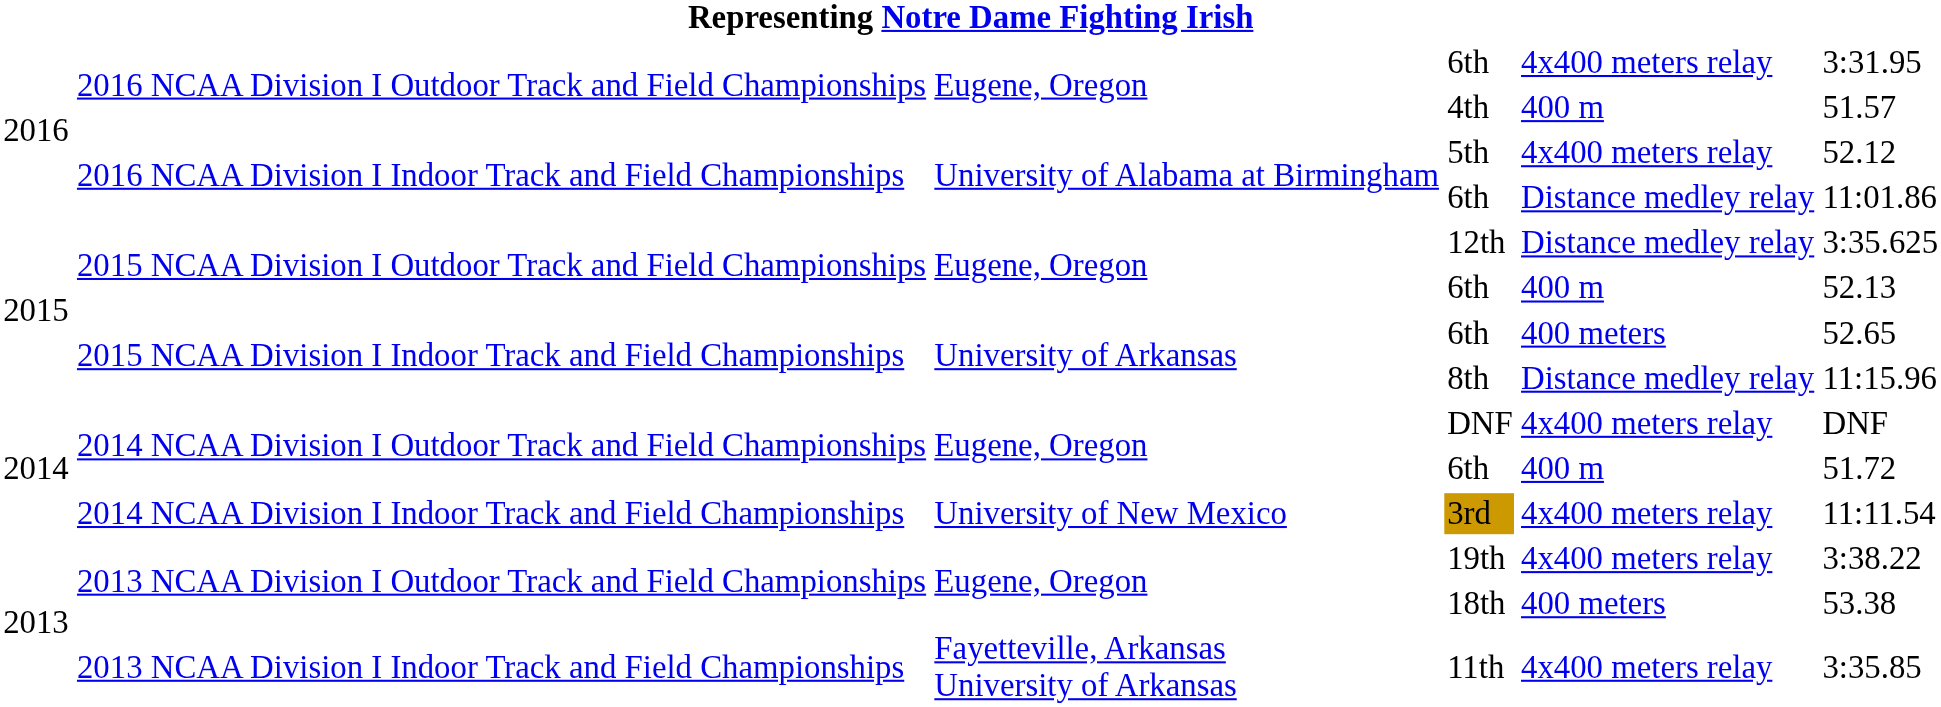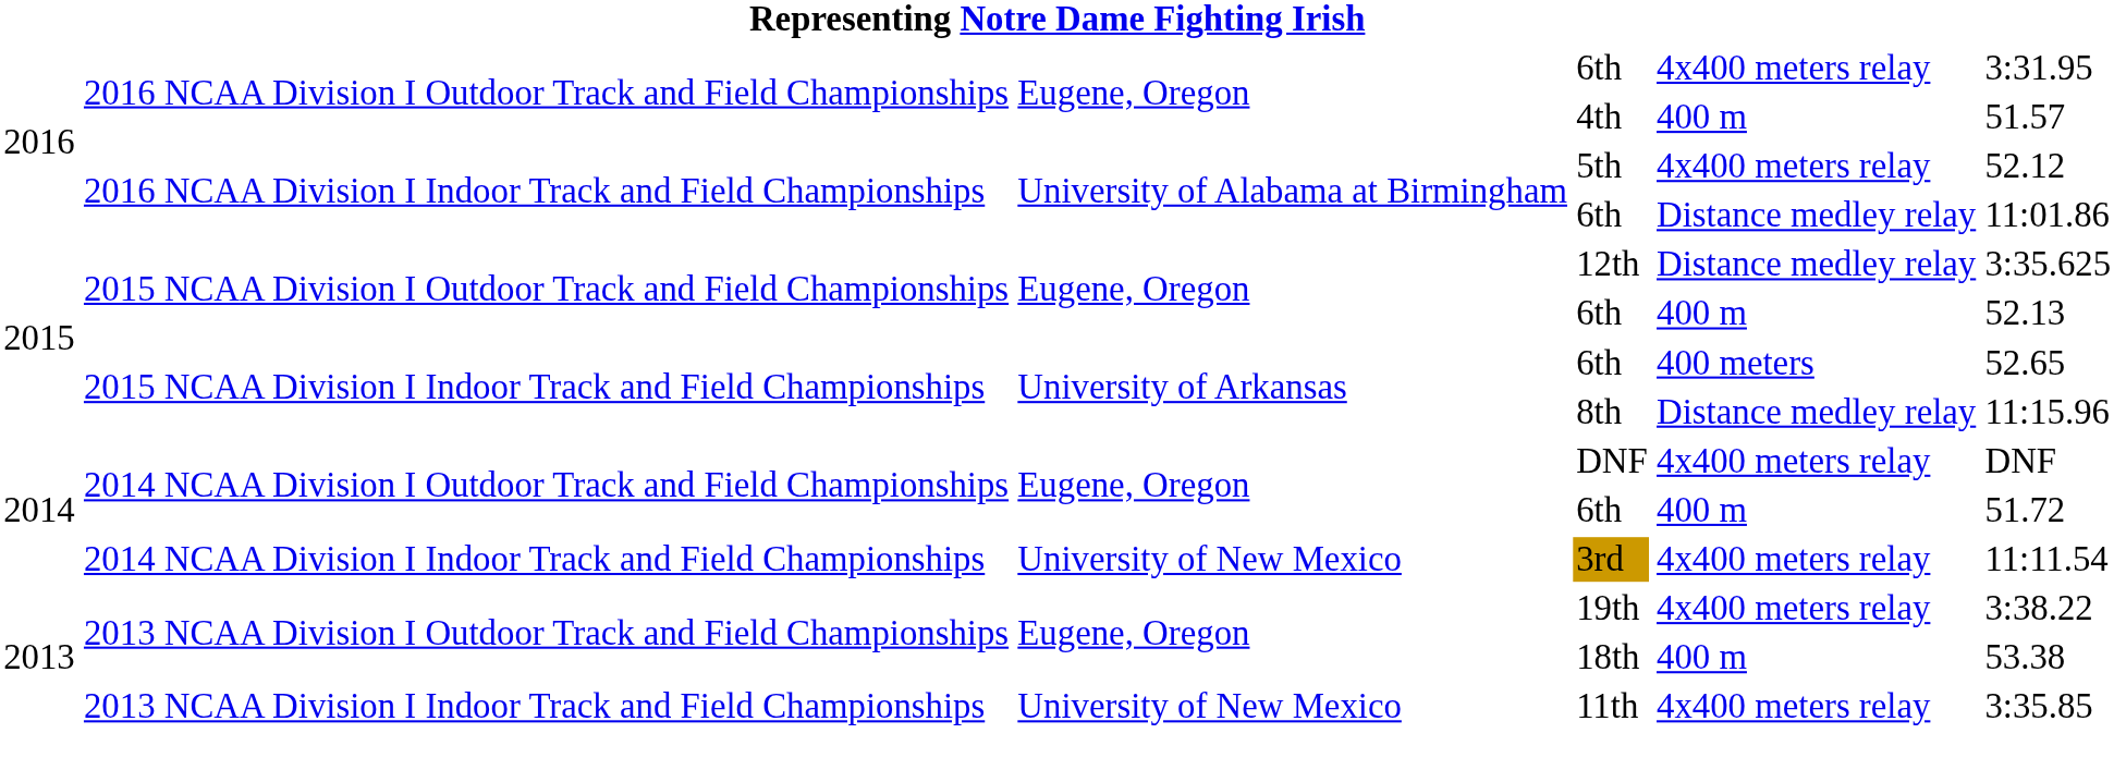18th | column 5: 400 meters -> 400 m
11th | column 3: Fayetteville, Arkansas University of Arkansas -> University of New Mexico
